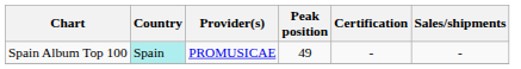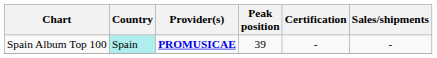Spain Album Top 100 | Provider(s): normal -> bold
Spain Album Top 100 | Peak position: 49 -> 39
